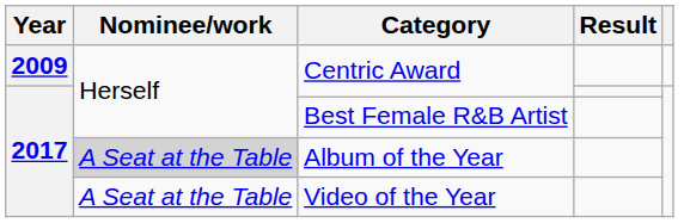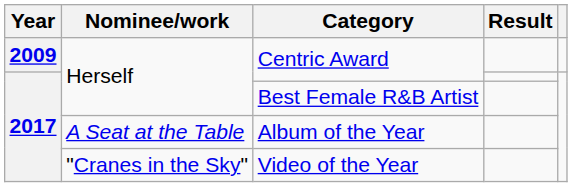Album of the Year | Nominee/work: lightgrey background -> no background
Video of the Year | Nominee/work: A Seat at the Table -> "Cranes in the Sky"
